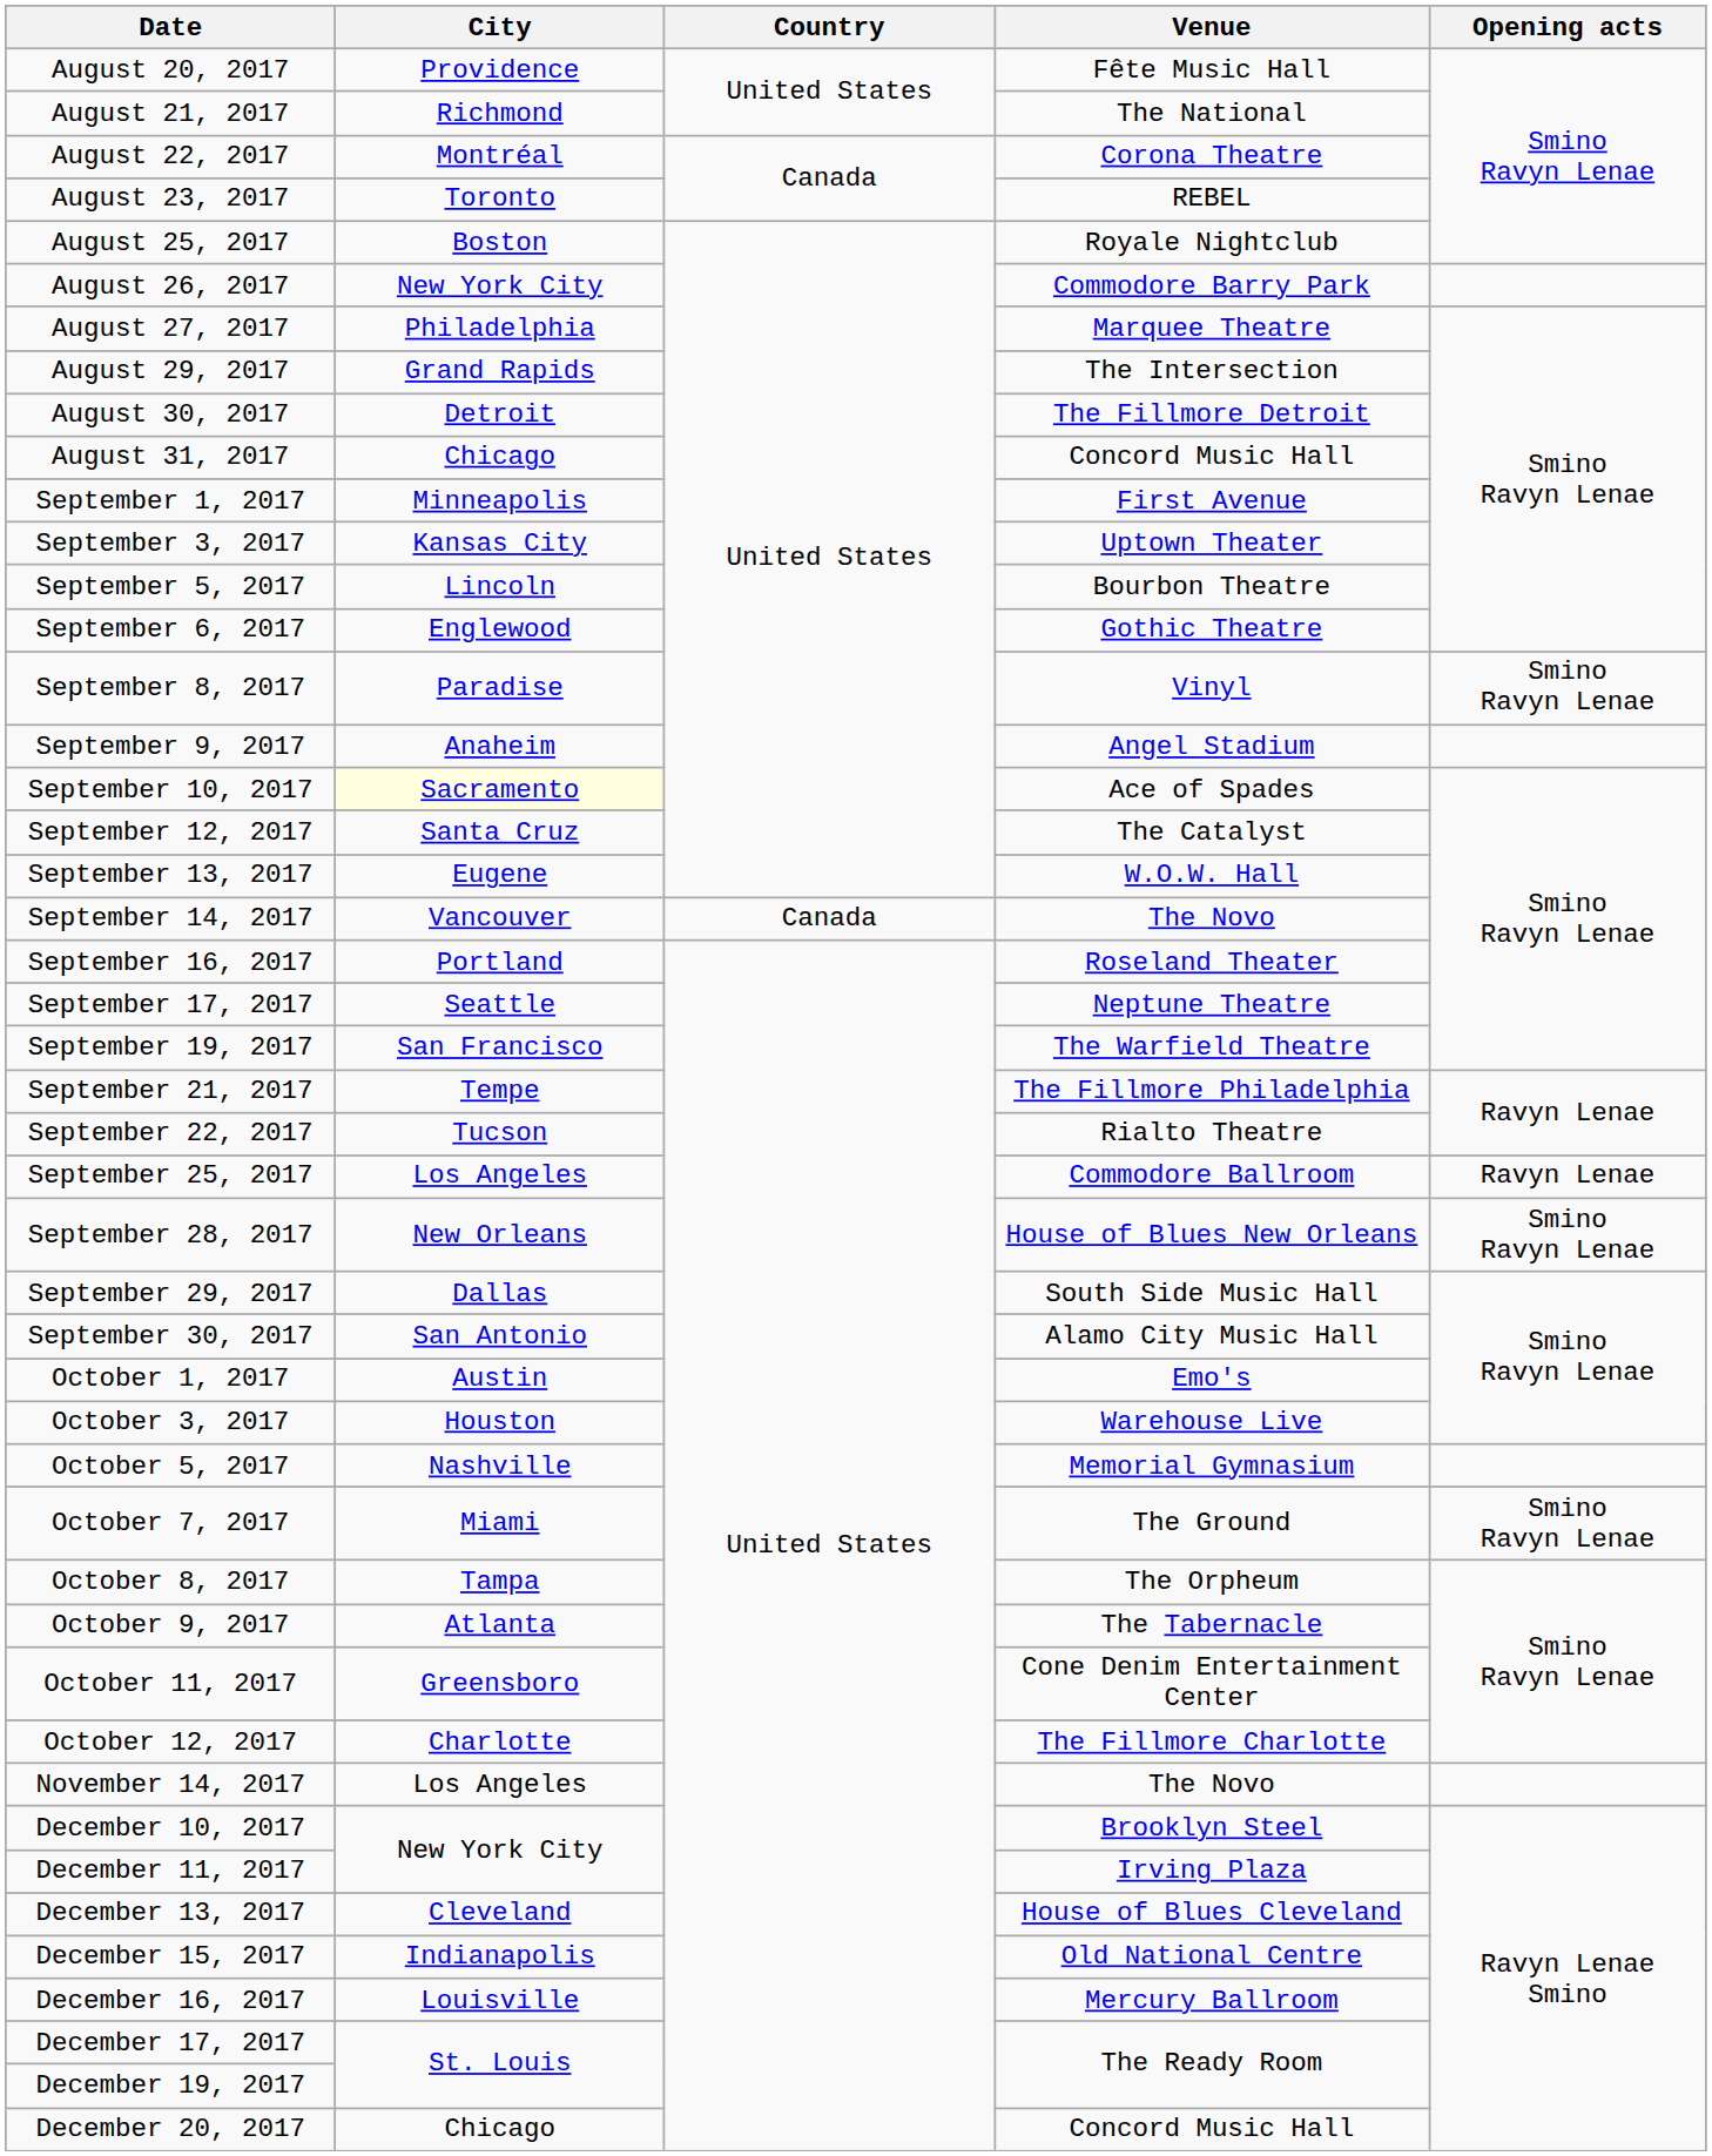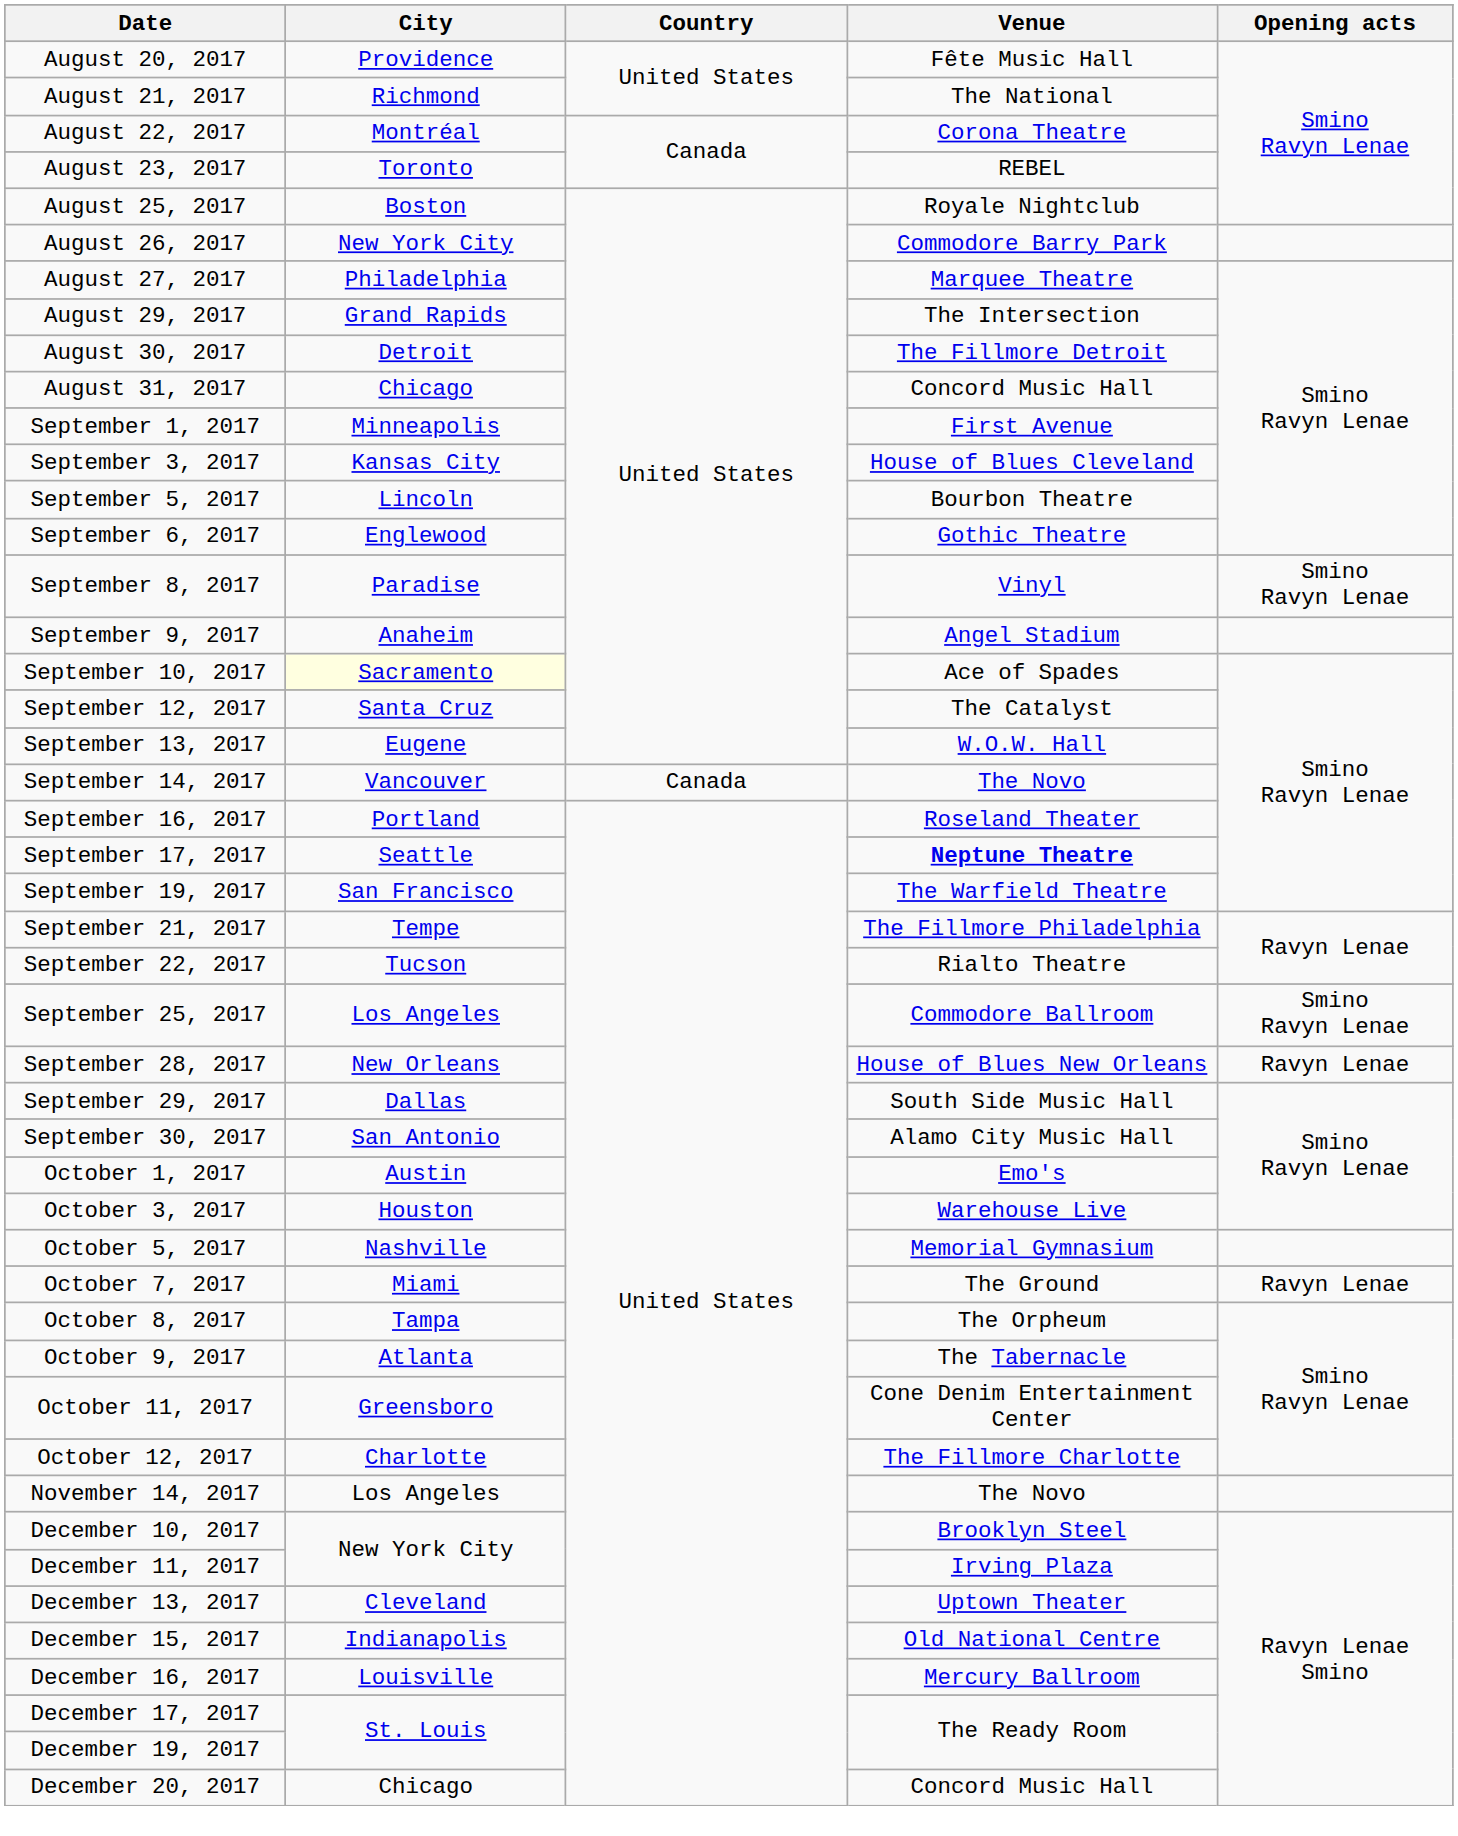September 3, 2017 | Venue: Uptown Theater -> House of Blues Cleveland
September 17, 2017 | Venue: normal -> bold
September 25, 2017 | Opening acts: Ravyn Lenae -> Smino Ravyn Lenae
September 28, 2017 | Opening acts: Smino Ravyn Lenae -> Ravyn Lenae
October 7, 2017 | Opening acts: Smino Ravyn Lenae -> Ravyn Lenae
December 13, 2017 | Venue: House of Blues Cleveland -> Uptown Theater
